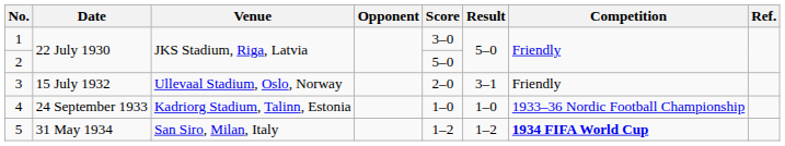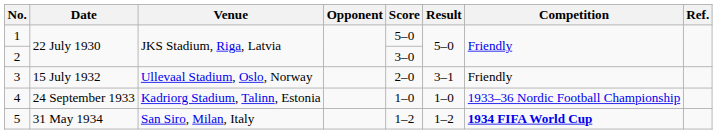1 | Score: 3–0 -> 5–0
2 | Score: 5–0 -> 3–0
